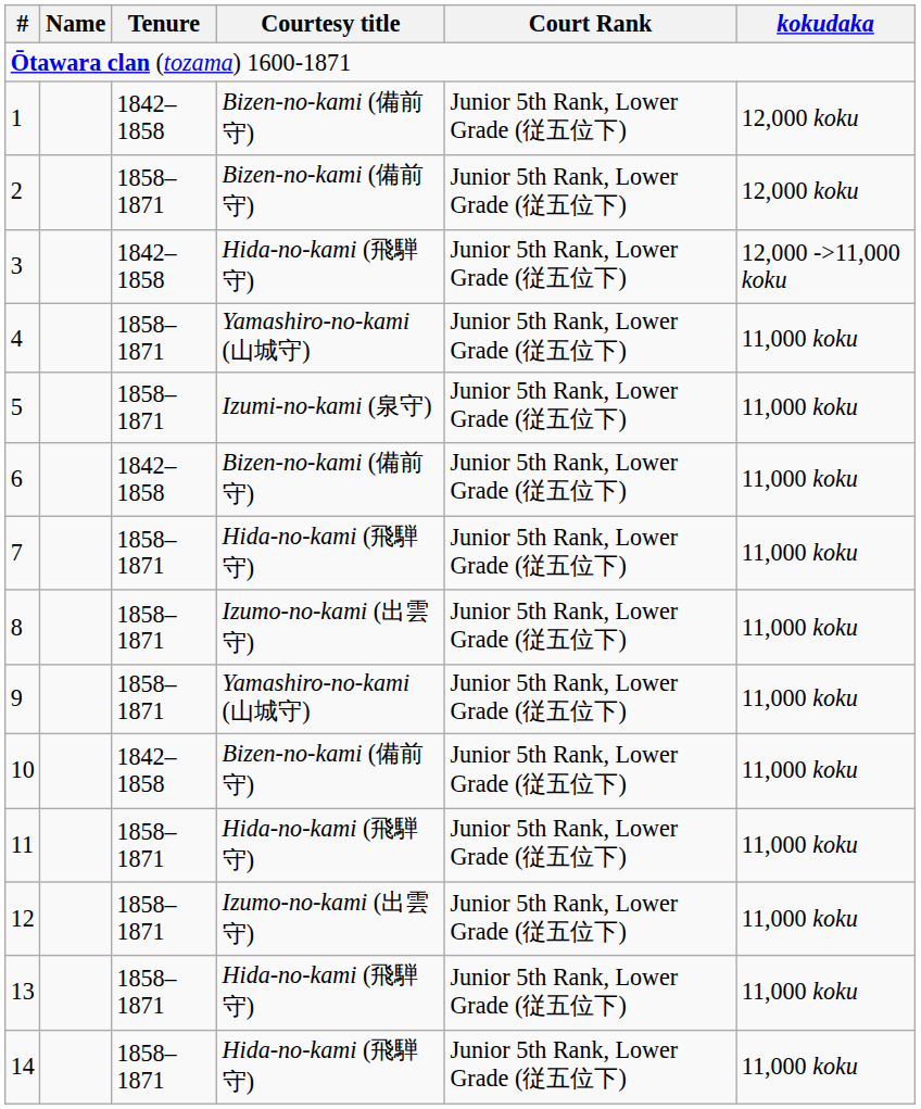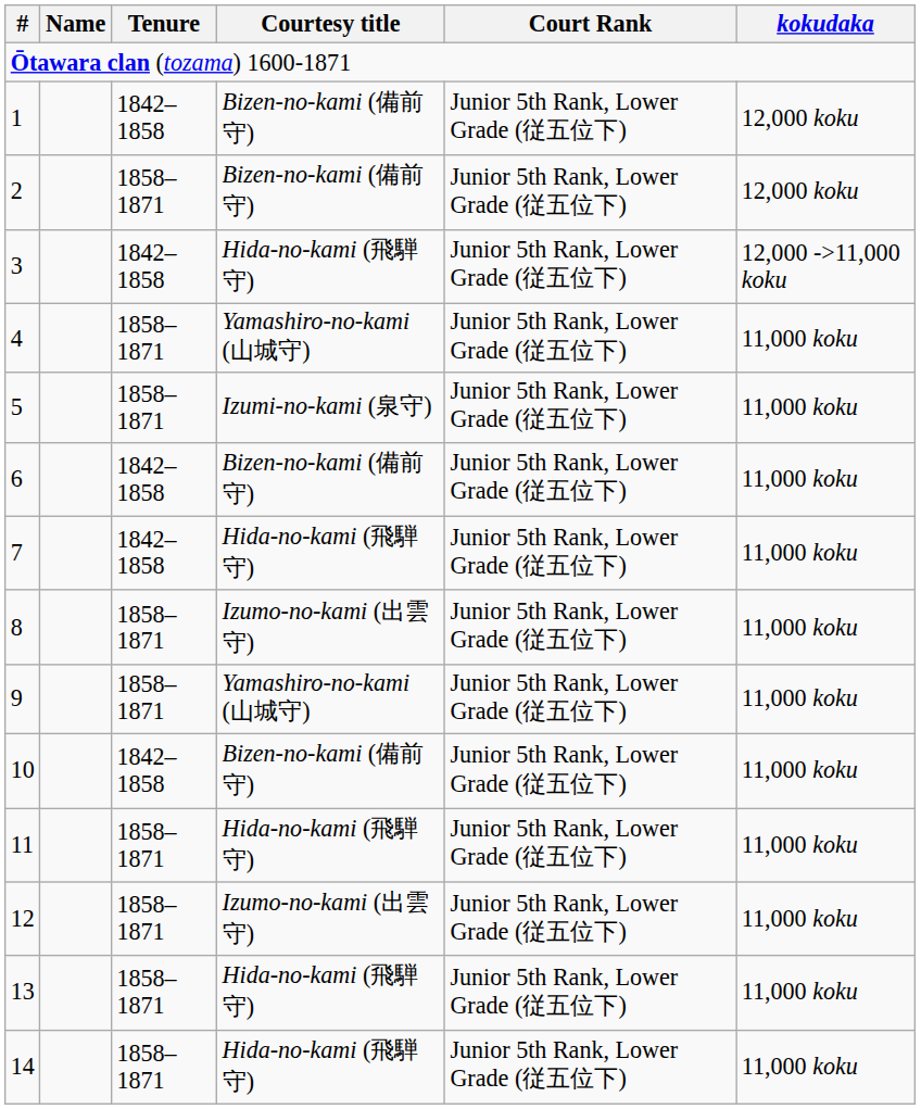7 | Tenure: 1858–1871 -> 1842–1858
